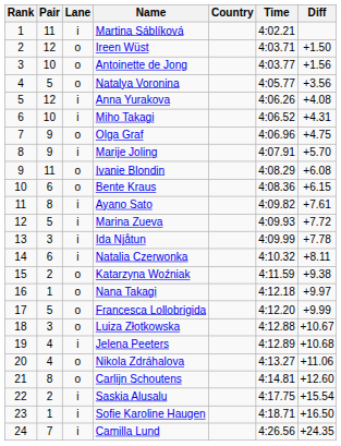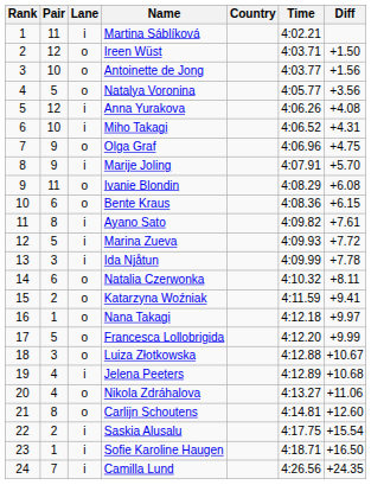Natalia Czerwonka | Lane: i -> o
Katarzyna Woźniak | Diff: +9.38 -> +9.41
